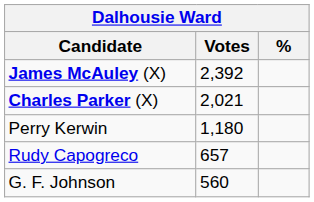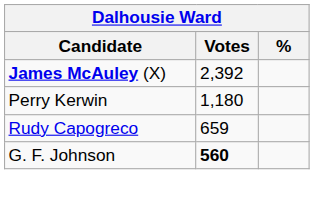- row: Charles Parker (X) | 2,021
Rudy Capogreco | Votes: 657 -> 659
G. F. Johnson | Votes: normal -> bold
